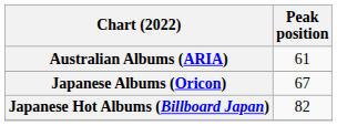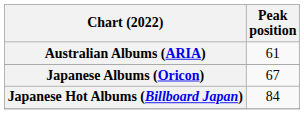Japanese Hot Albums (Billboard Japan) | Peak position: 82 -> 84
